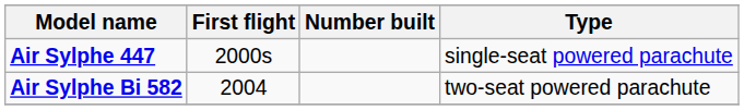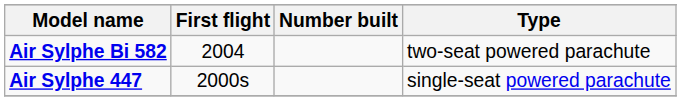rows swapped: Air Sylphe 447 <-> Air Sylphe Bi 582
